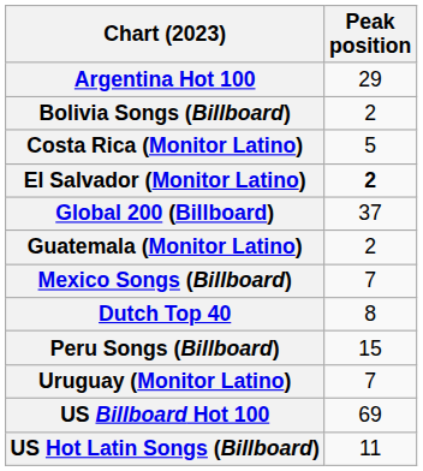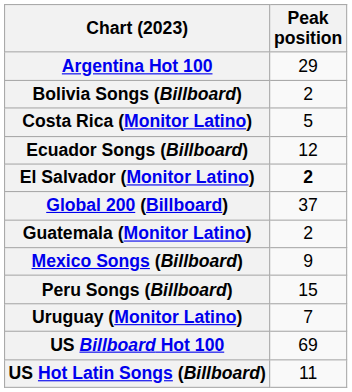+ row: Ecuador Songs (Billboard) | 12
Mexico Songs (Billboard) | Peak position: 7 -> 9
- row: Dutch Top 40 | 8
